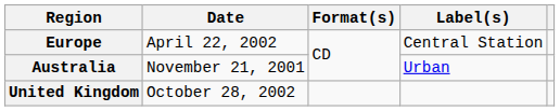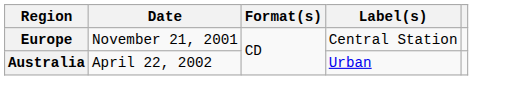Europe | Date: April 22, 2002 -> November 21, 2001
Australia | Date: November 21, 2001 -> April 22, 2002
- row: United Kingdom | October 28, 2002
